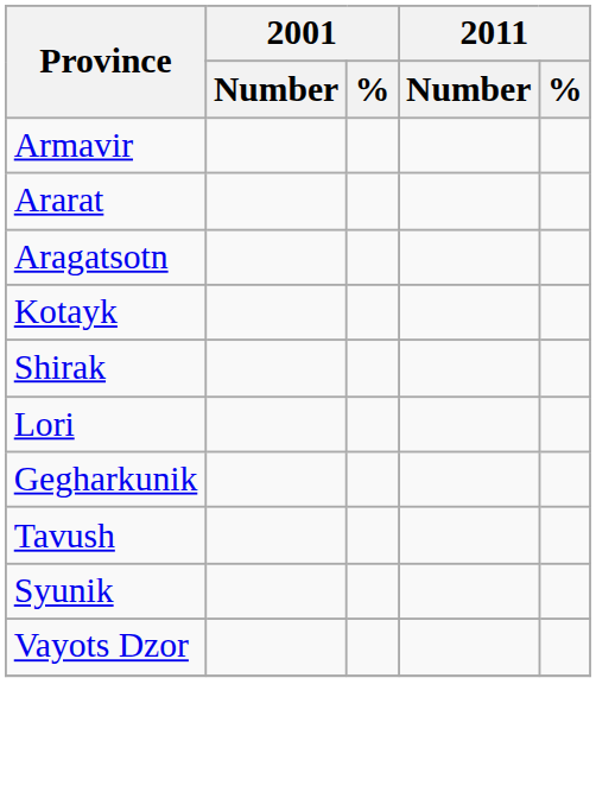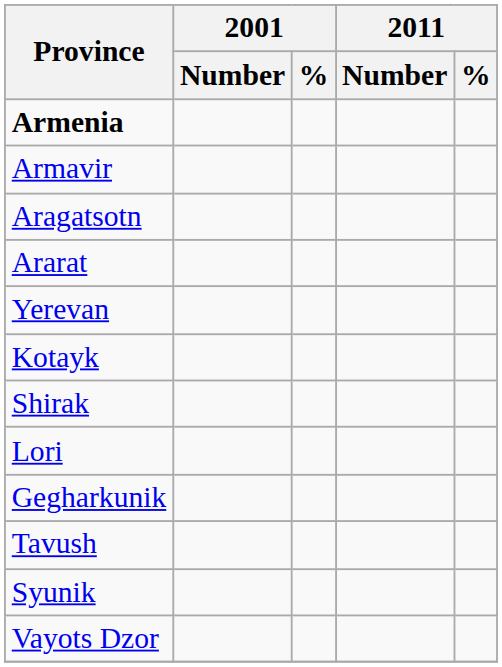+ row: Armenia
rows swapped: Aragatsotn <-> Ararat
+ row: Yerevan
